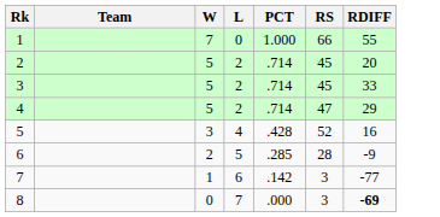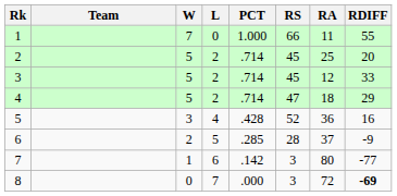+ column: RA | 11 | 25 | 12 | 18 | 36 | 37 | 80 | 72
